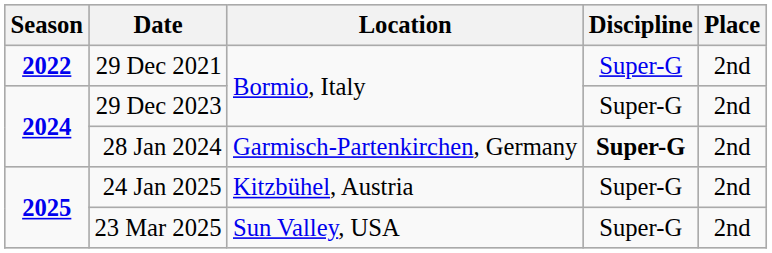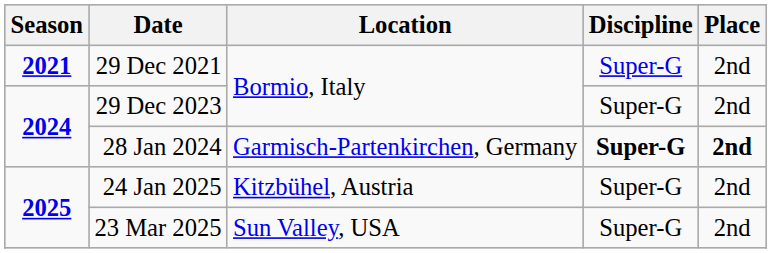29 Dec 2021 | Season: 2022 -> 2021
28 Jan 2024 | Place: normal -> bold
